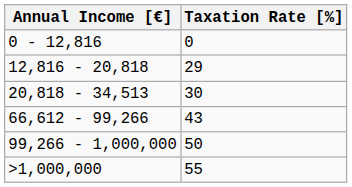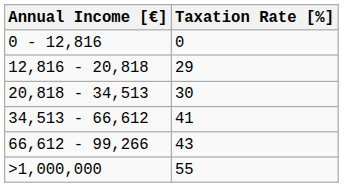+ row: 34,513 - 66,612 | 41
- row: 99,266 - 1,000,000 | 50
